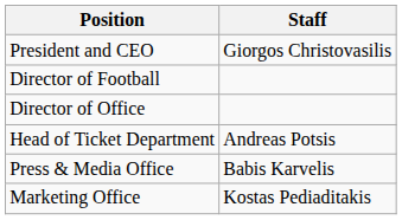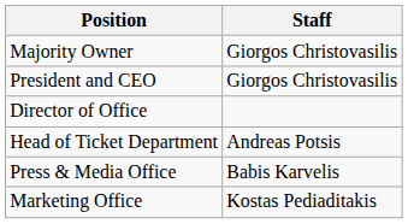+ row: Majority Owner | Giorgos Christovasilis
- row: Director of Football
